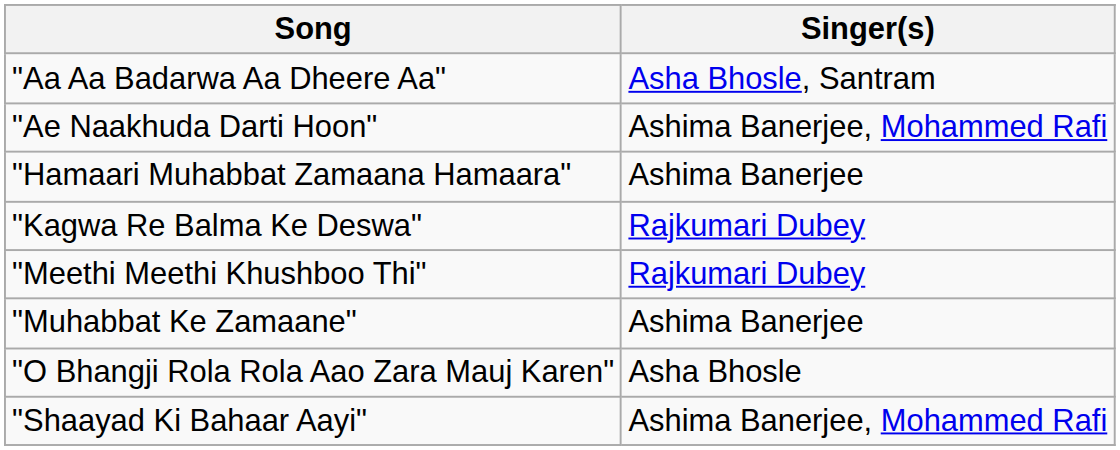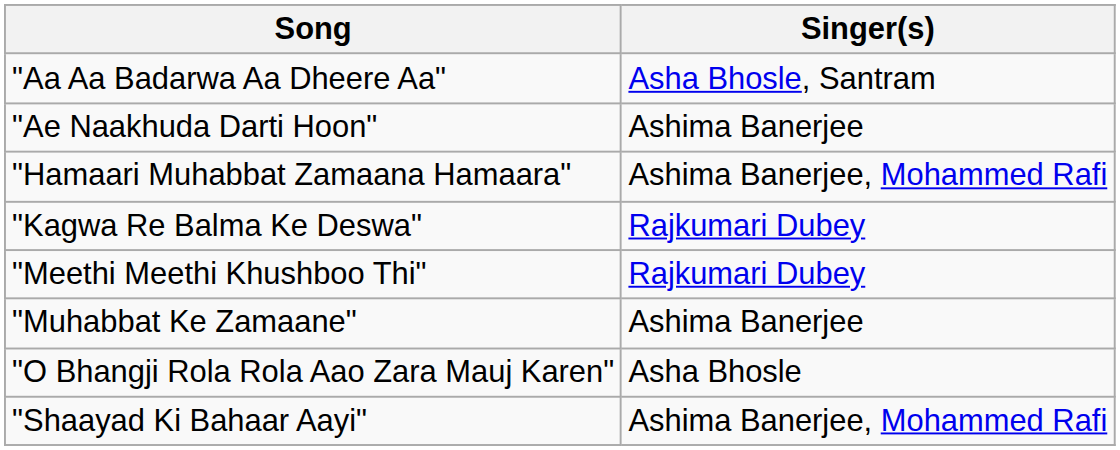"Ae Naakhuda Darti Hoon" | Singer(s): Ashima Banerjee, Mohammed Rafi -> Ashima Banerjee
"Hamaari Muhabbat Zamaana Hamaara" | Singer(s): Ashima Banerjee -> Ashima Banerjee, Mohammed Rafi
